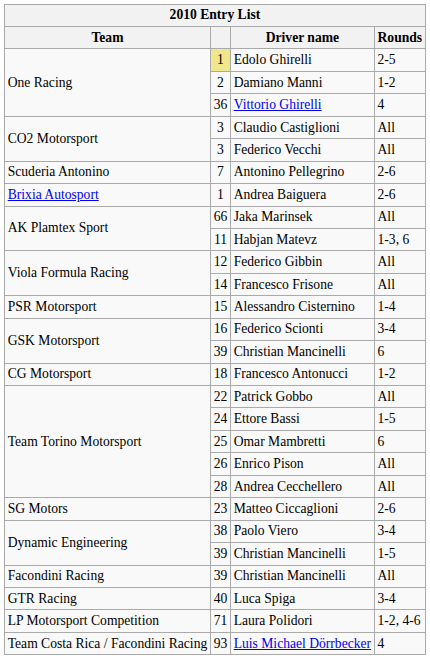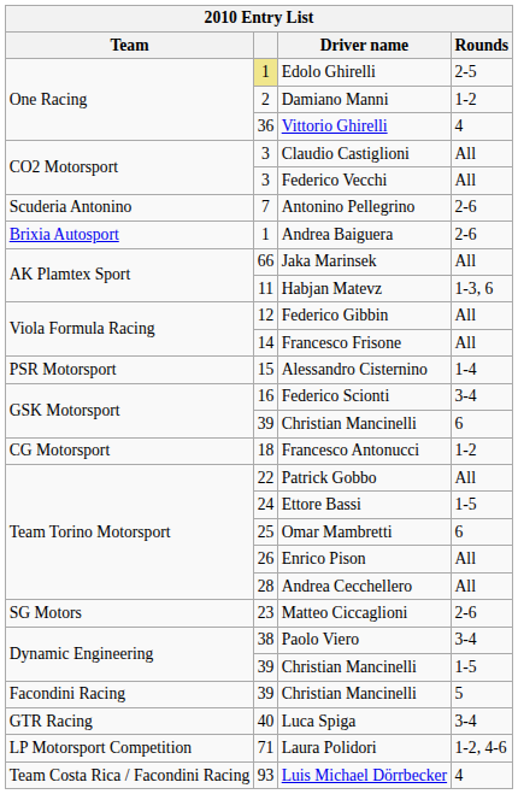Facondini Racing / Christian Mancinelli | Rounds: All -> 5
